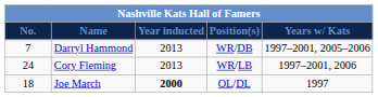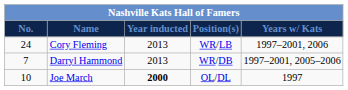rows swapped: Cory Fleming <-> Darryl Hammond
Joe March | No.: 18 -> 10
